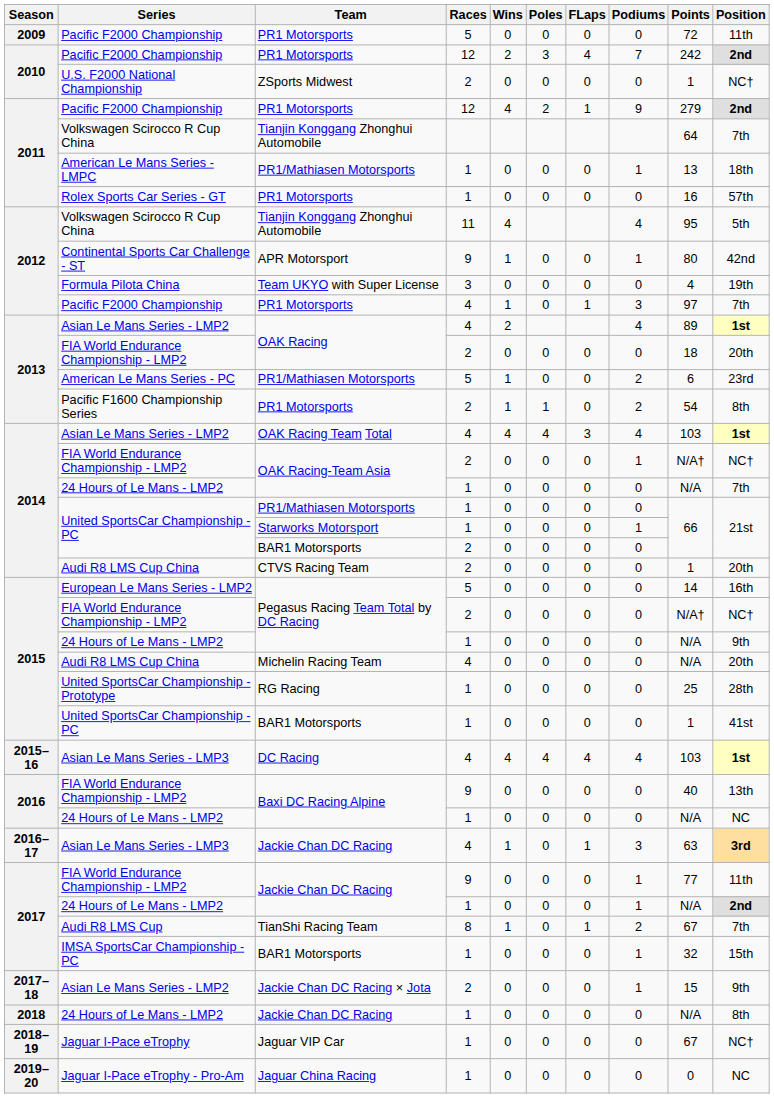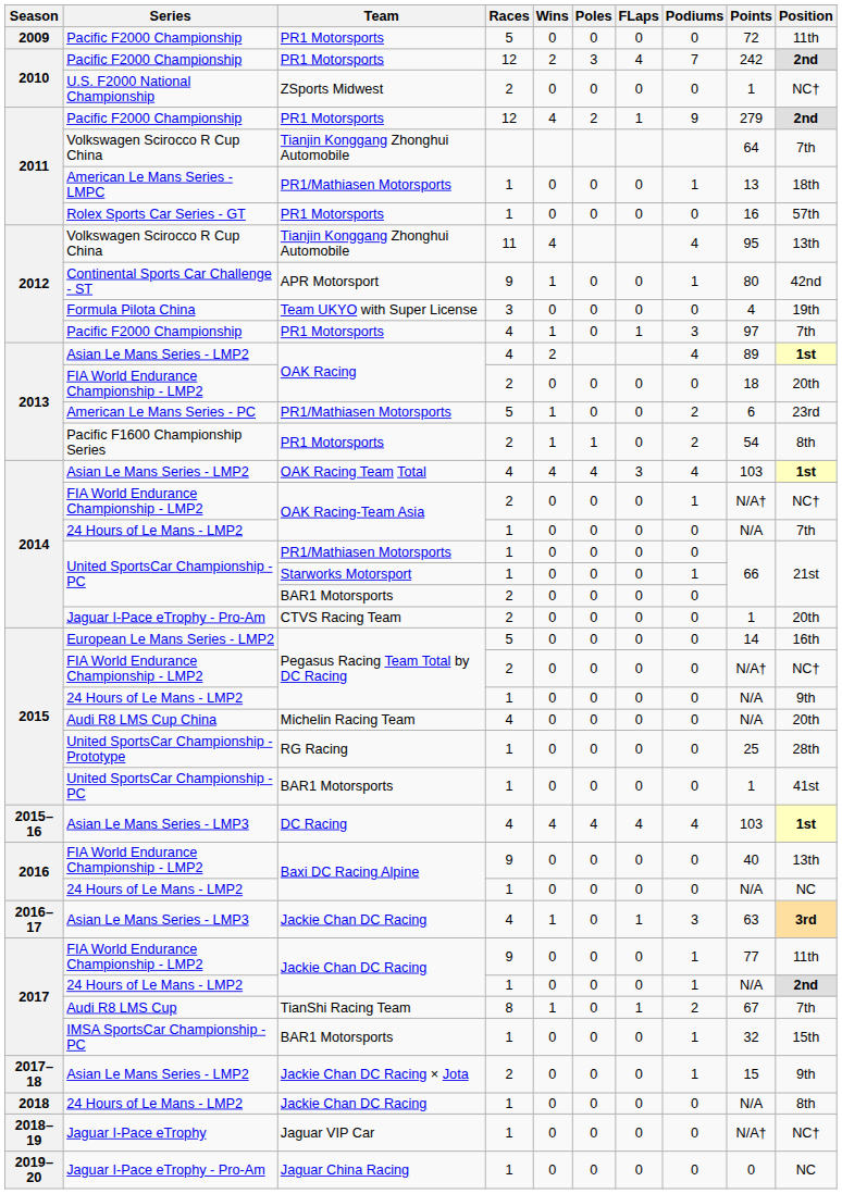Tianjin Konggang Zhonghui Automobile / 11 | Position: 5th -> 13th
CTVS Racing Team | Series: Audi R8 LMS Cup China -> Jaguar I-Pace eTrophy - Pro-Am
Jaguar VIP Car | Points: 67 -> N/A†
